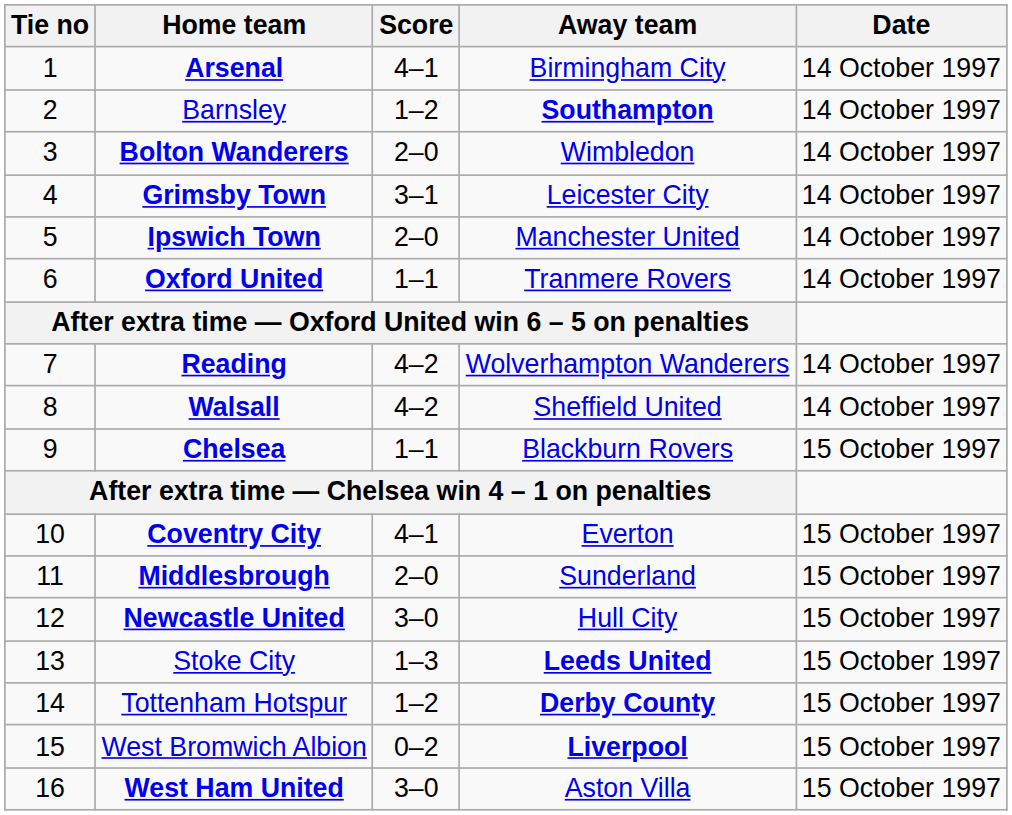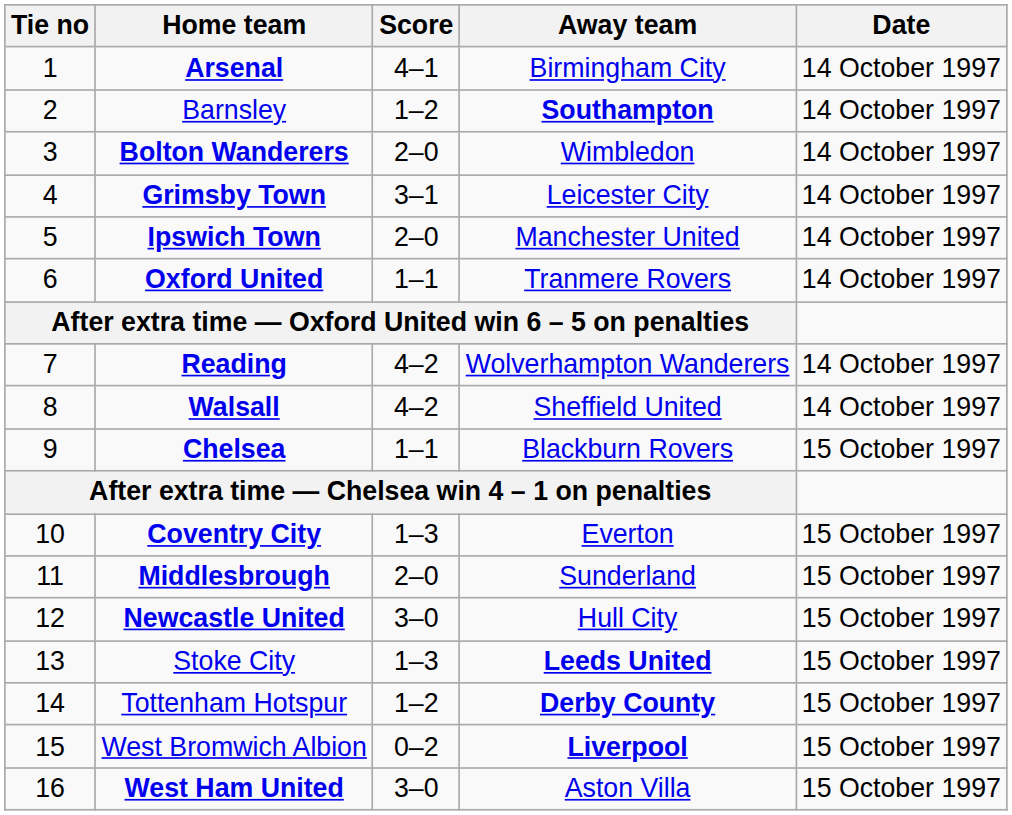Coventry City | Score: 4–1 -> 1–3
